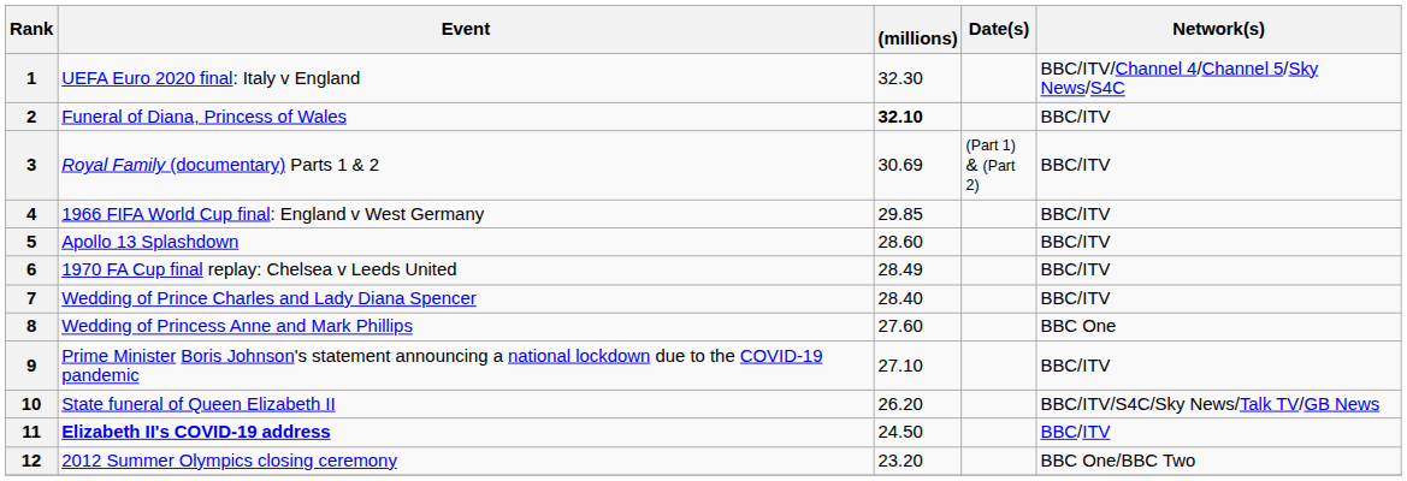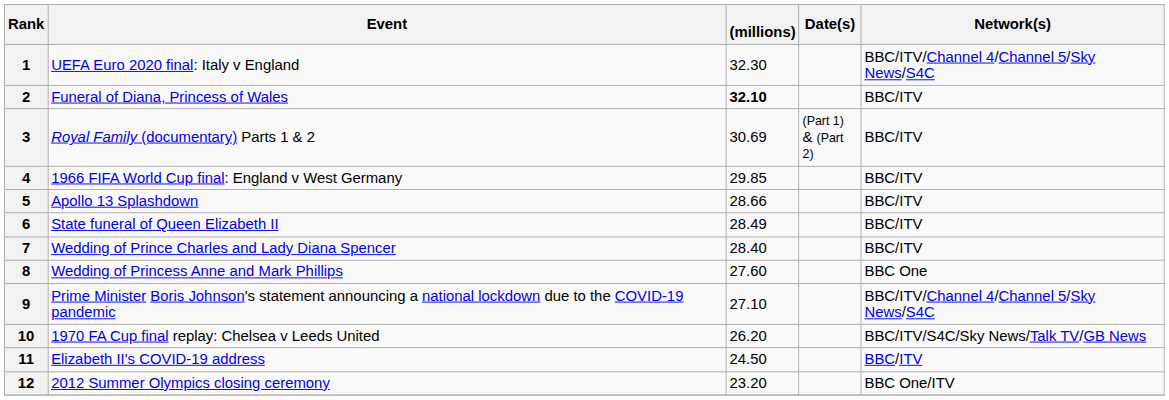5 | (millions): 28.60 -> 28.66
6 | Event: 1970 FA Cup final replay: Chelsea v Leeds United -> State funeral of Queen Elizabeth II
9 | Network(s): BBC/ITV -> BBC/ITV/Channel 4/Channel 5/Sky News/S4C
10 | Event: State funeral of Queen Elizabeth II -> 1970 FA Cup final replay: Chelsea v Leeds United
11 | Event: bold -> normal
12 | Network(s): BBC One/BBC Two -> BBC One/ITV
